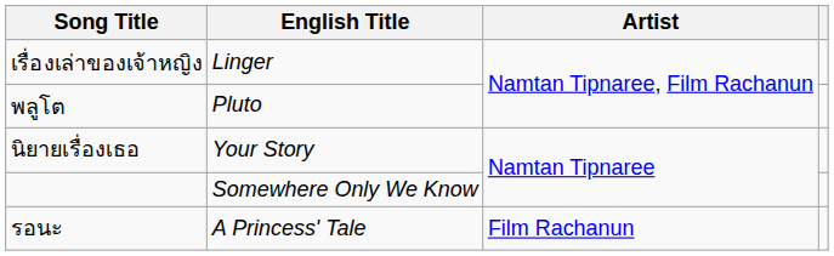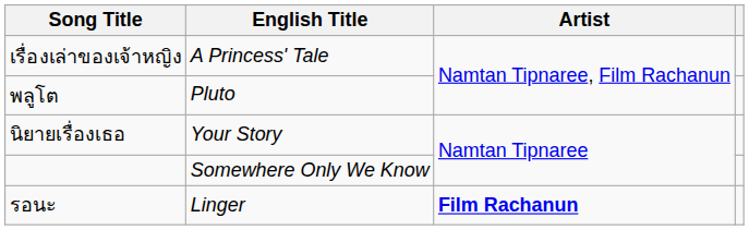เรื่องเล่าของเจ้าหญิง | English Title: Linger -> A Princess' Tale
รอนะ | English Title: A Princess' Tale -> Linger
รอนะ | Artist: normal -> bold
